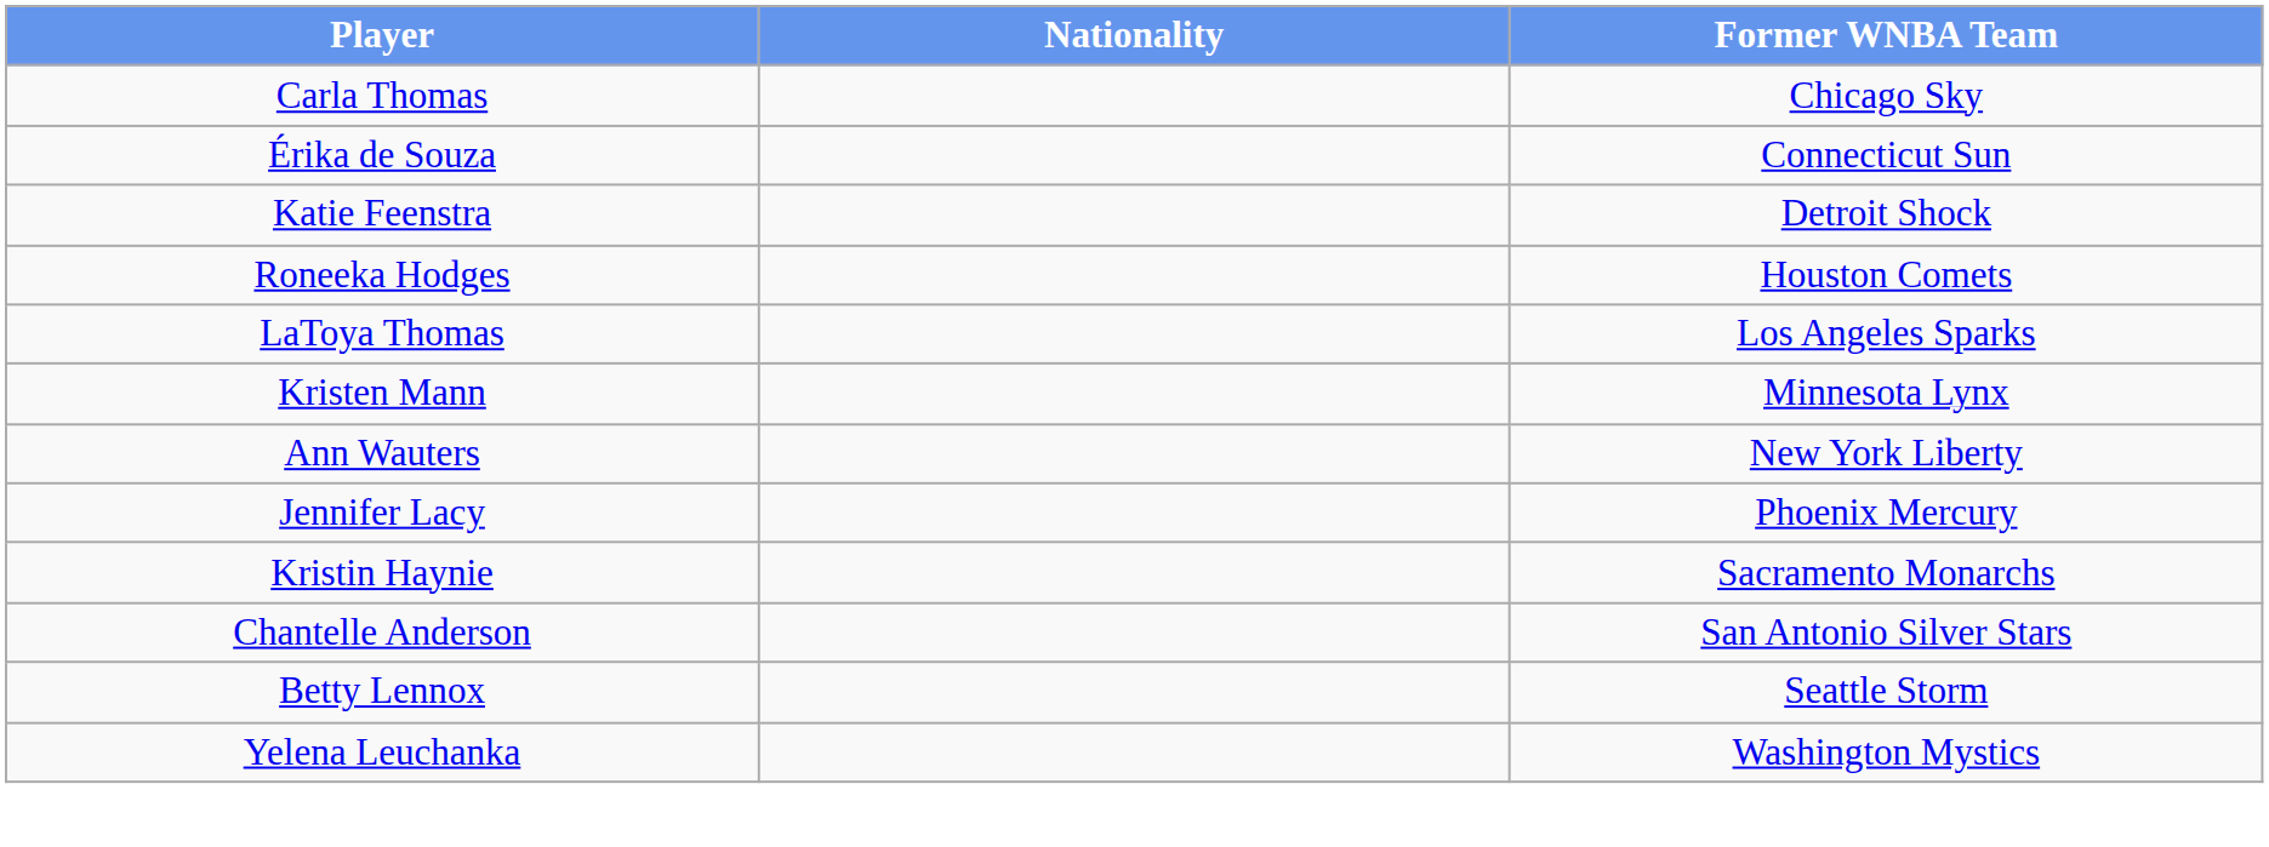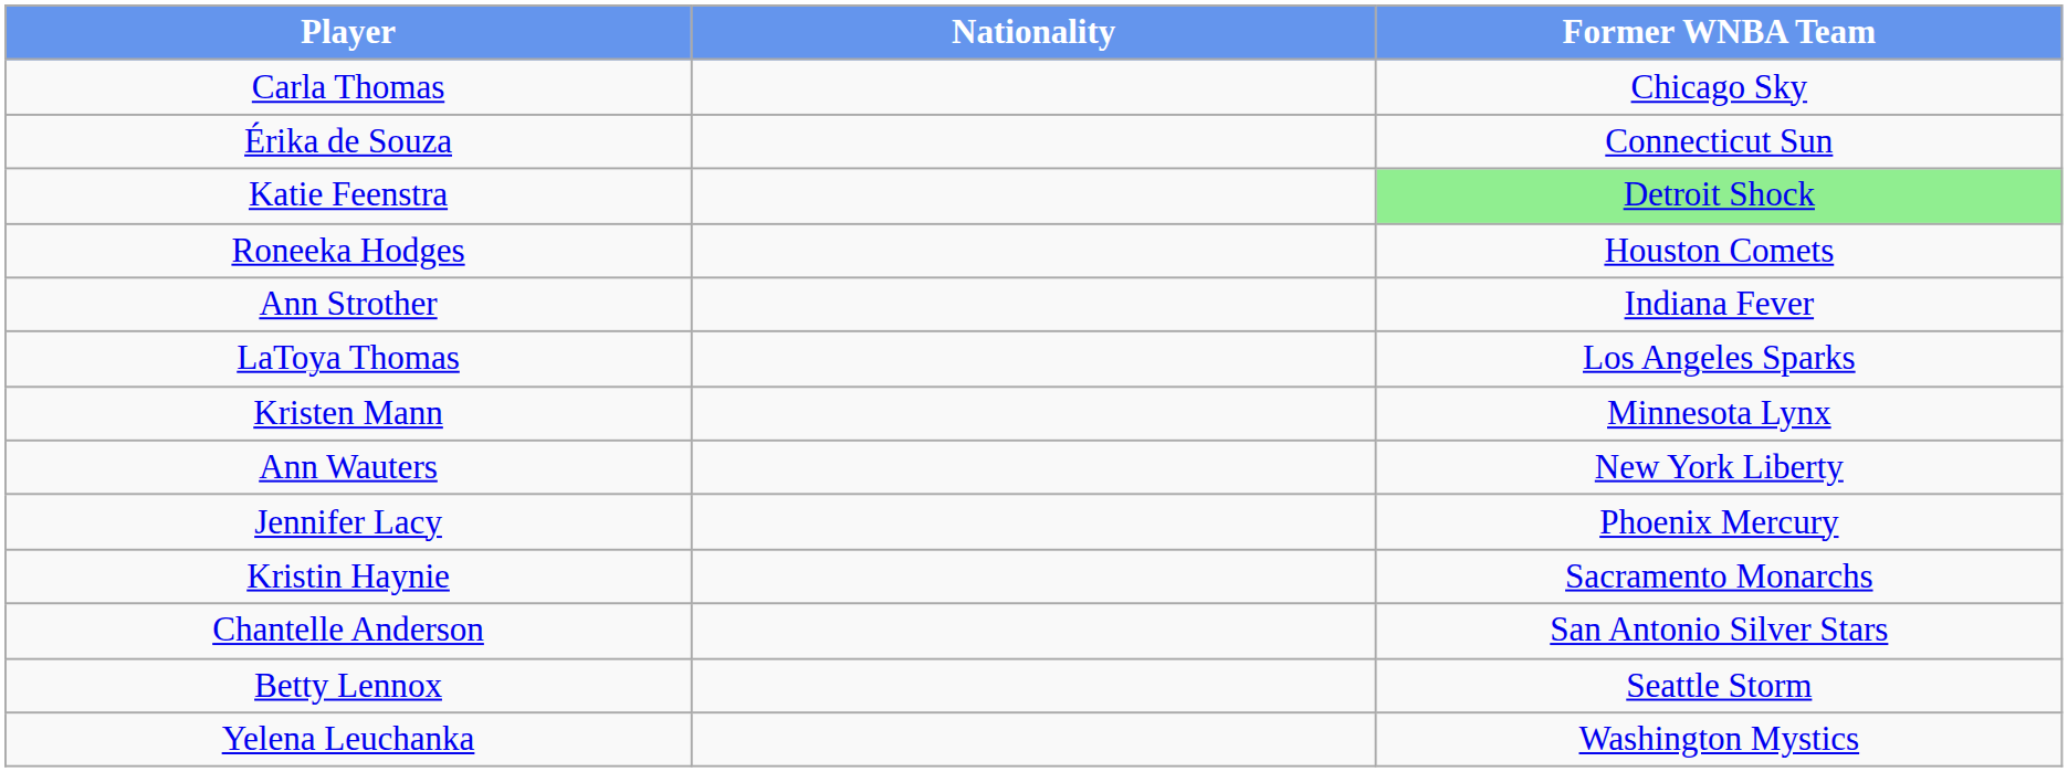Katie Feenstra | Former WNBA Team: no background -> lightgreen background
+ row: Ann Strother | Indiana Fever
